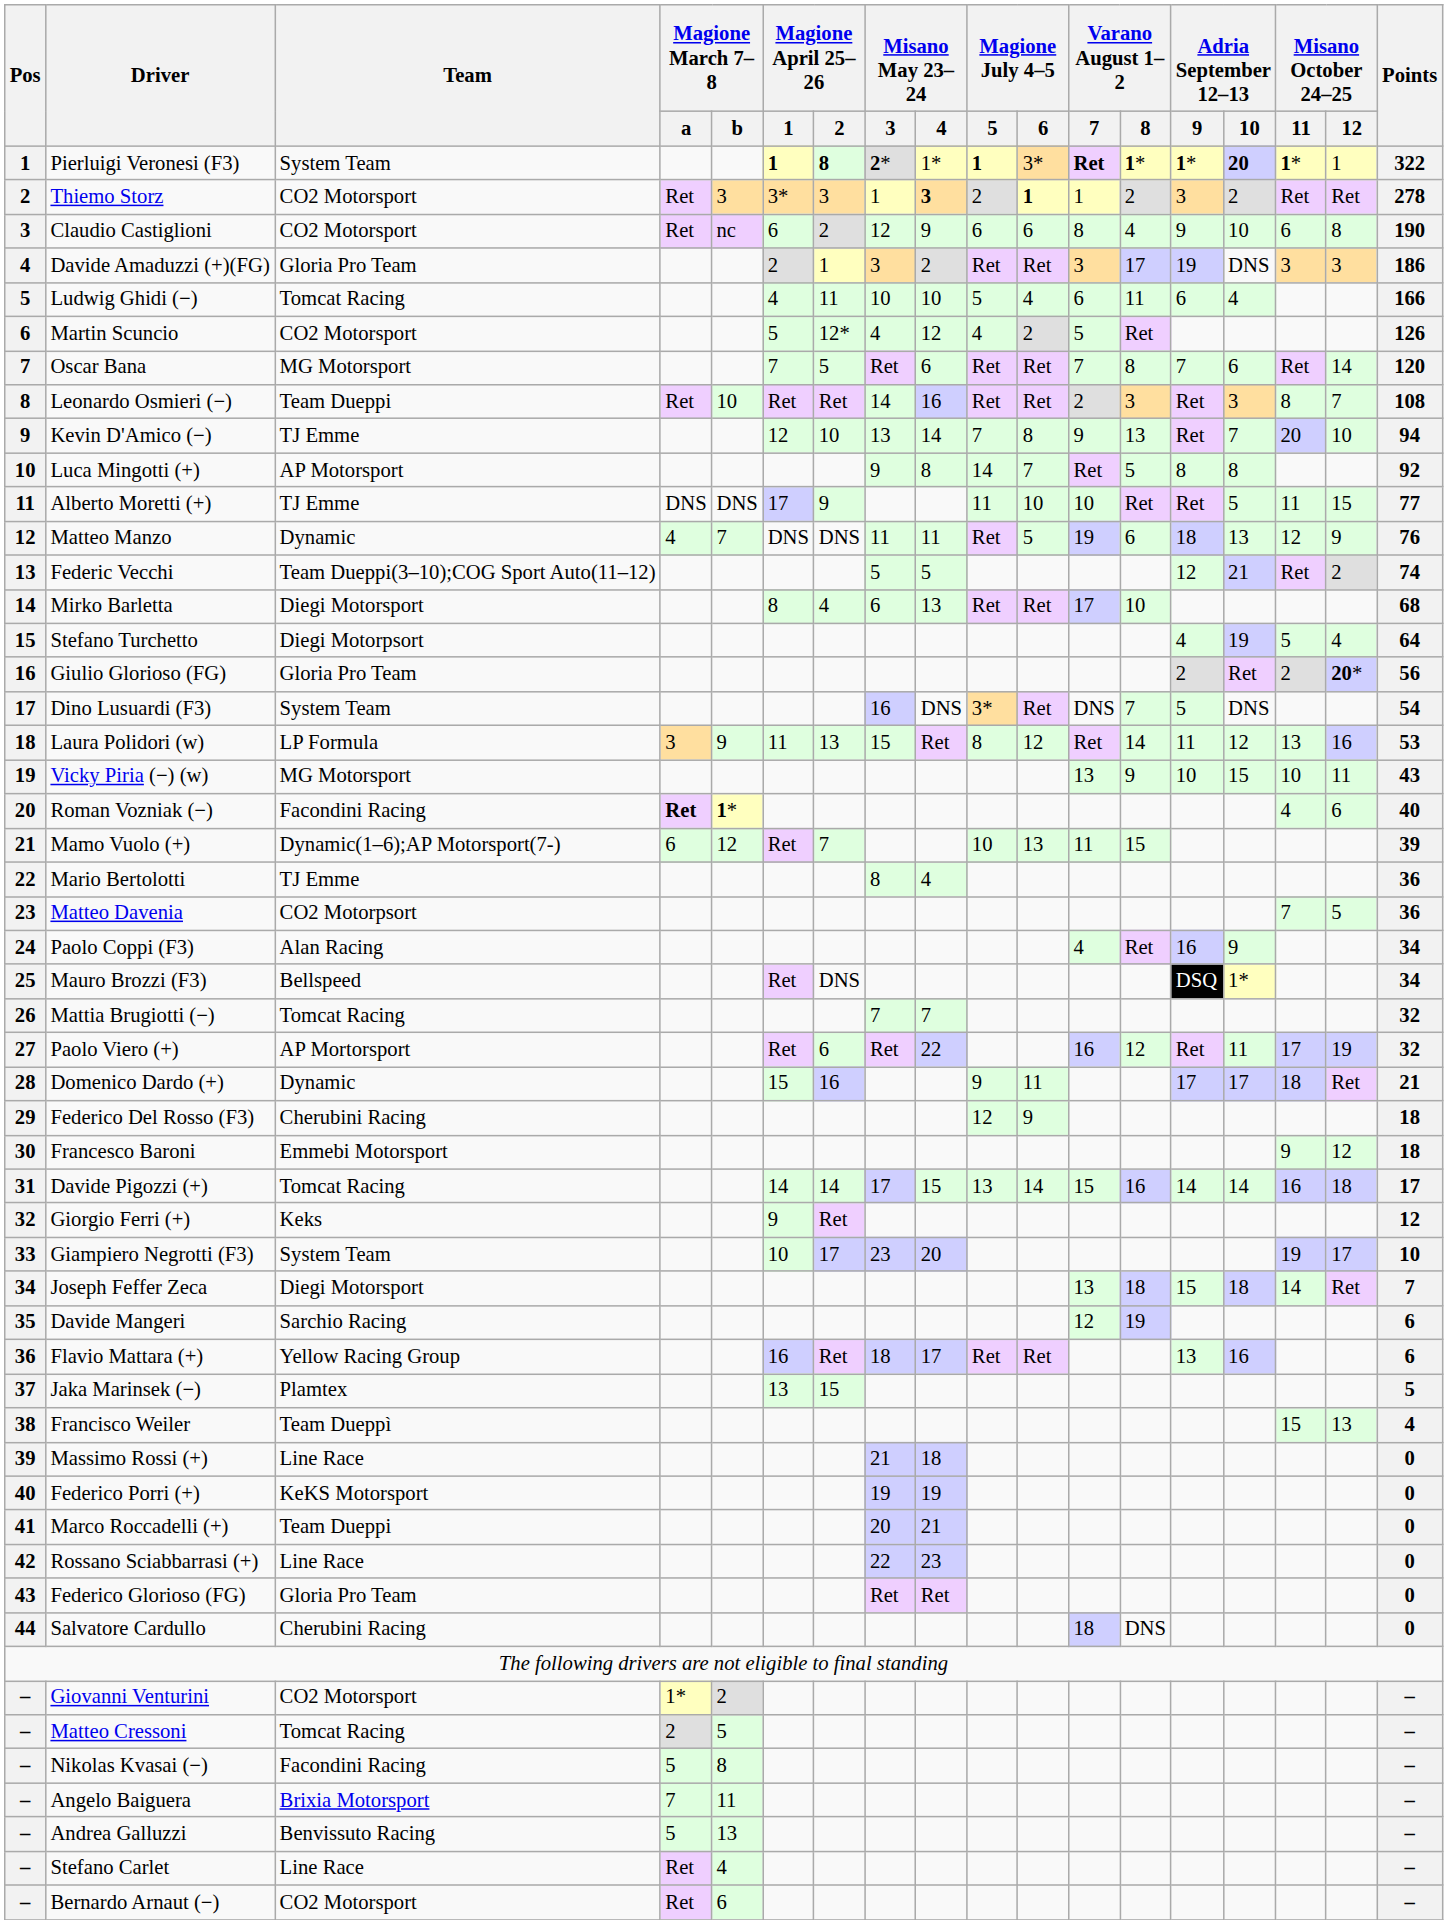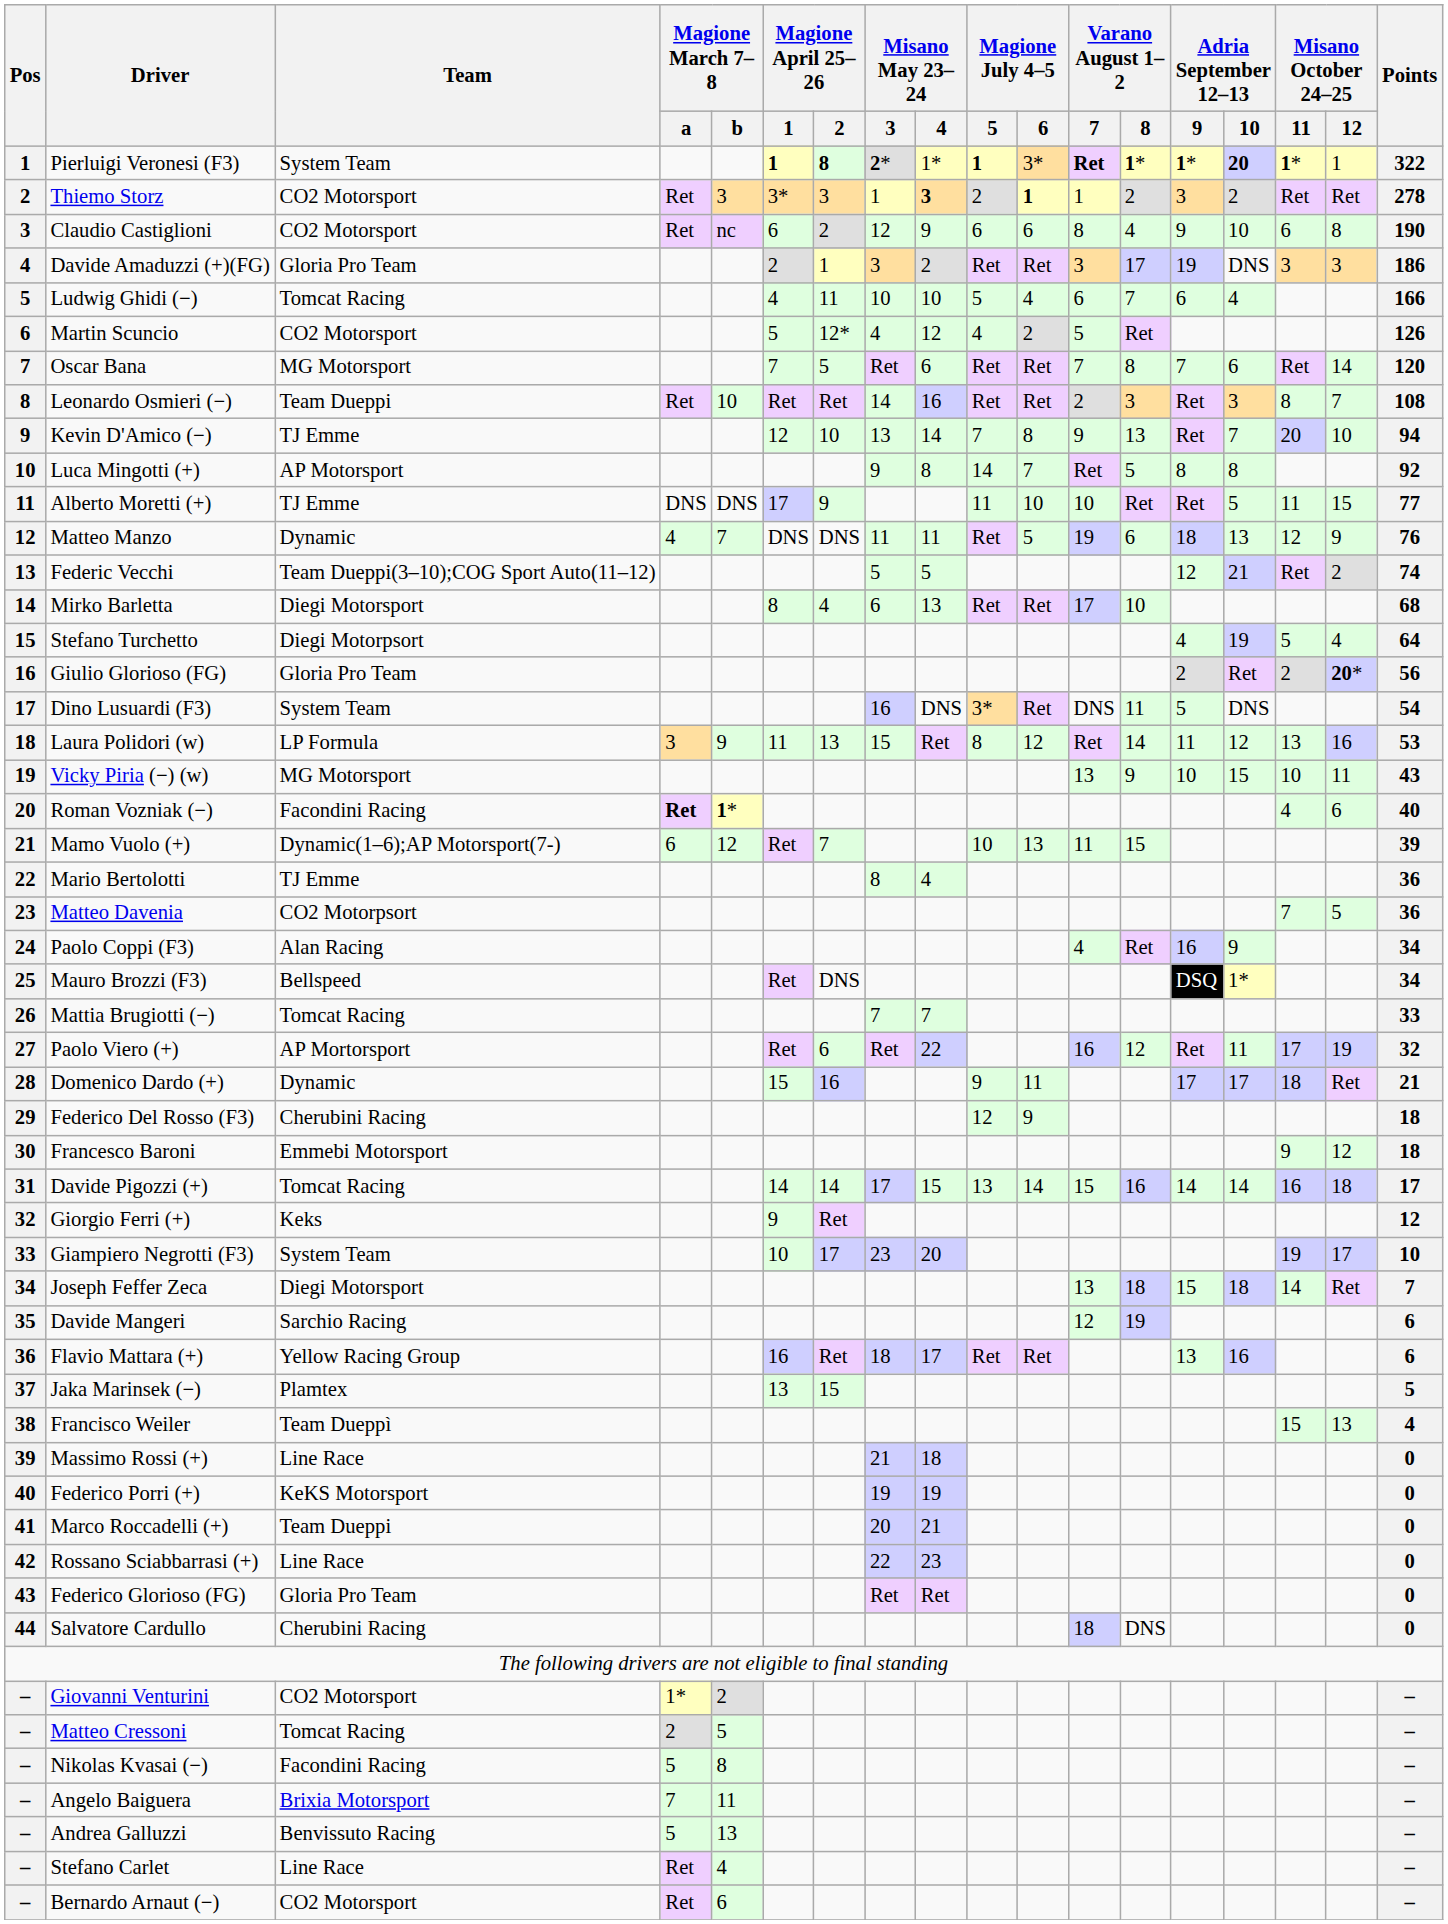Ludwig Ghidi (−) | Varano August 1–2 / 8: 11 -> 7
Dino Lusuardi (F3) | Varano August 1–2 / 8: 7 -> 11
Mattia Brugiotti (−) | Points: 32 -> 33
